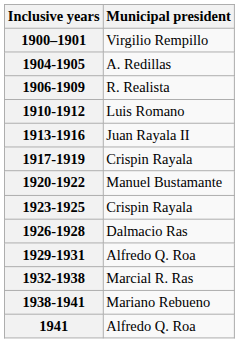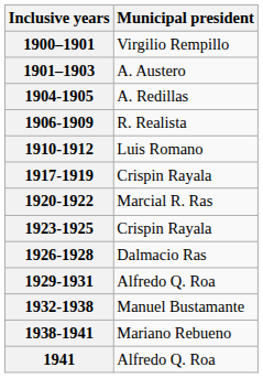+ row: 1901–1903 | A. Austero
- row: 1913-1916 | Juan Rayala II
1920-1922 | Municipal president: Manuel Bustamante -> Marcial R. Ras
1932-1938 | Municipal president: Marcial R. Ras -> Manuel Bustamante
